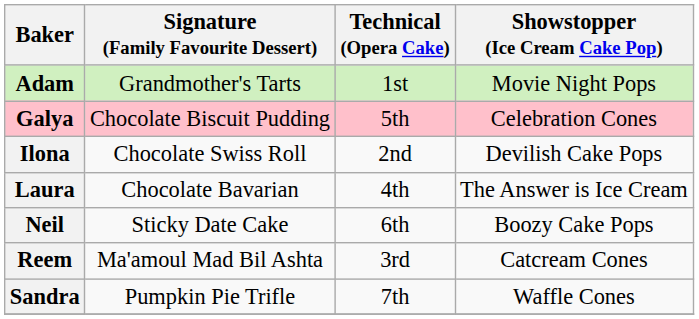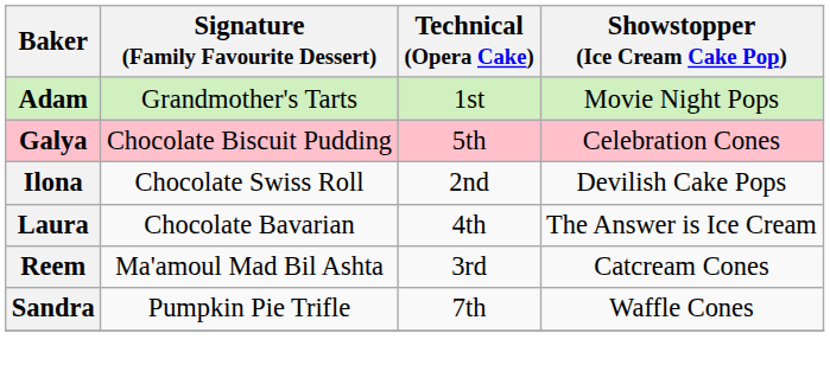- row: Neil | Sticky Date Cake | 6th | Boozy Cake Pops
